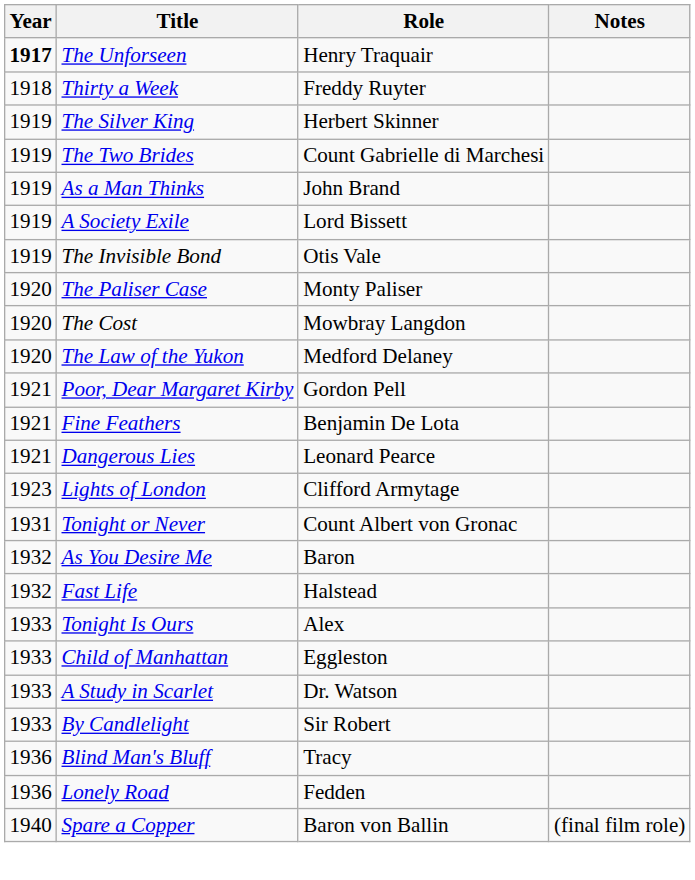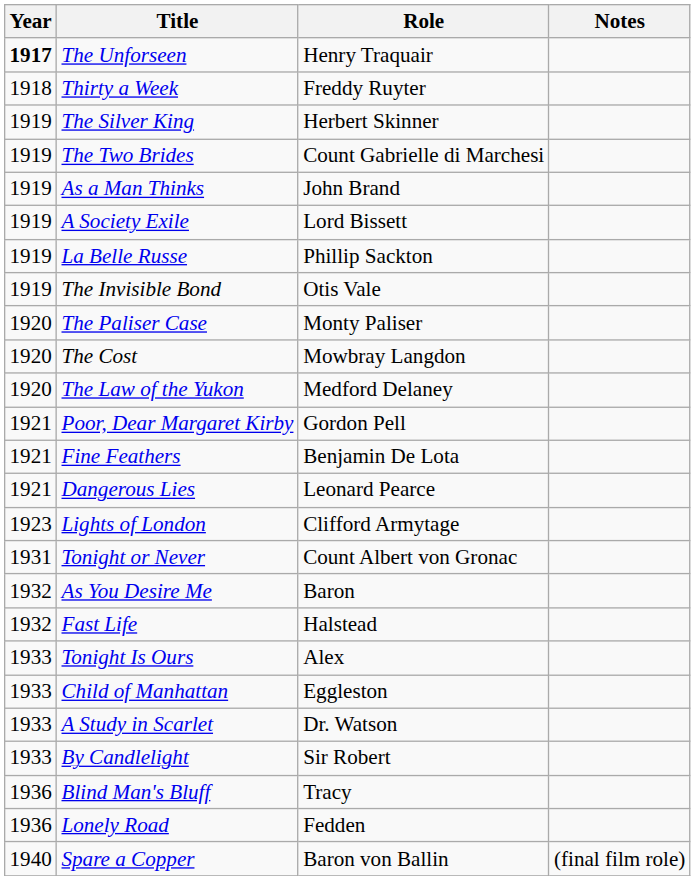+ row: 1919 | La Belle Russe | Phillip Sackton
